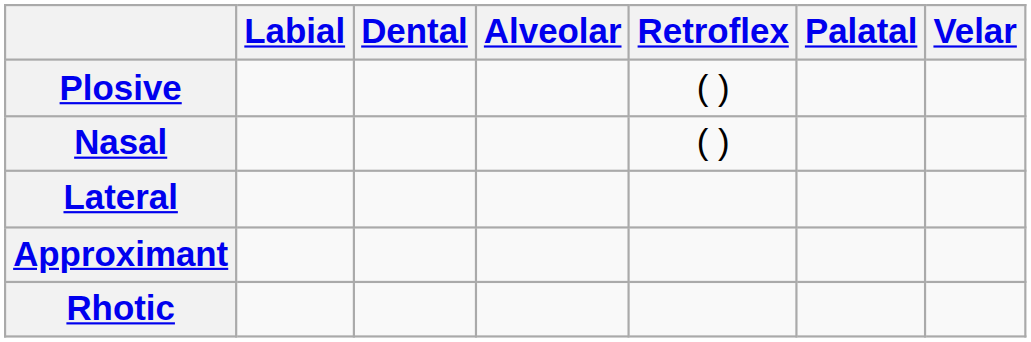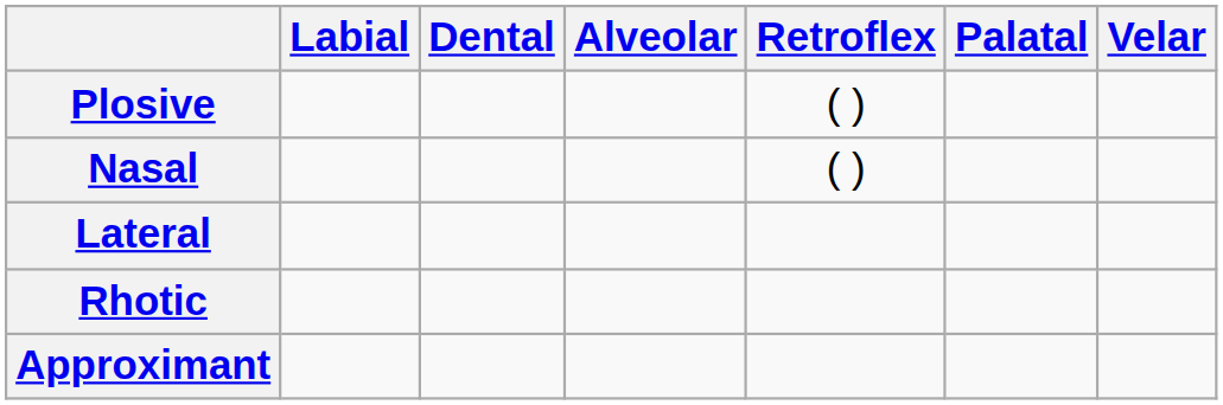rows swapped: Rhotic <-> Approximant
